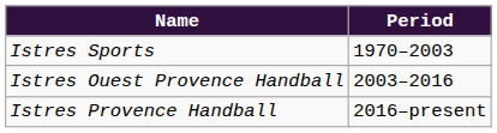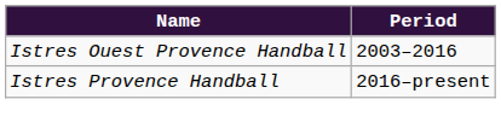- row: Istres Sports | 1970–2003
